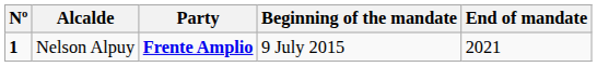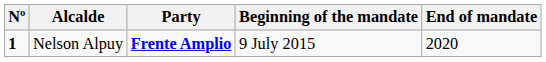Nelson Alpuy | End of mandate: 2021 -> 2020
